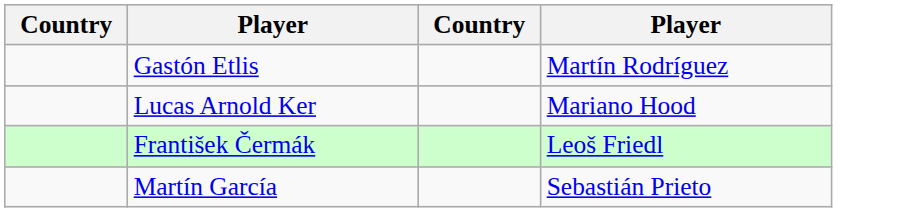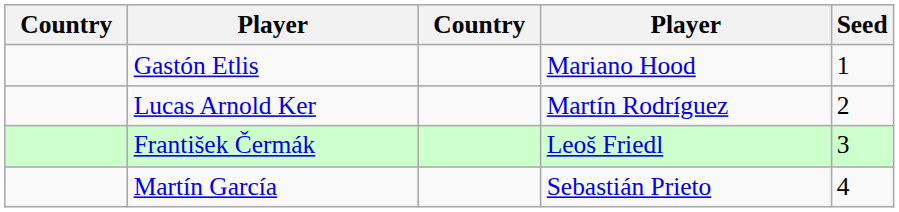+ column: Seed | 1 | 2 | 3 | 4
Gastón Etlis | column 4: Martín Rodríguez -> Mariano Hood
Lucas Arnold Ker | column 4: Mariano Hood -> Martín Rodríguez
